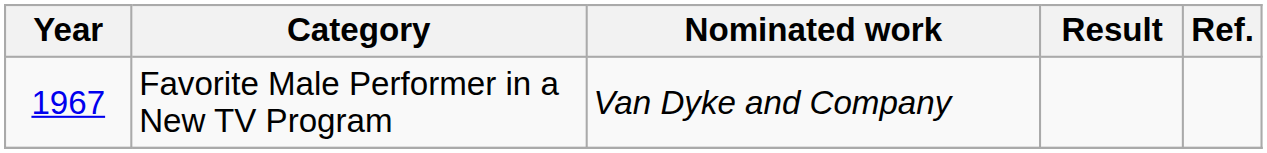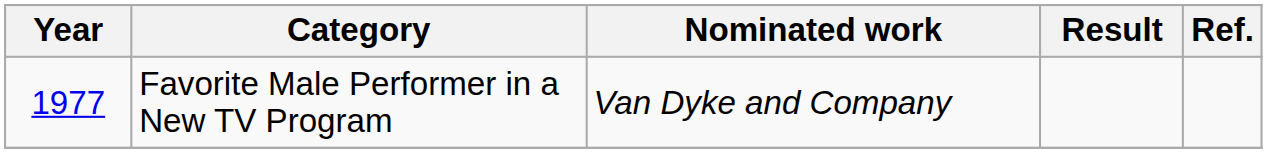Favorite Male Performer in a New TV Program | Year: 1967 -> 1977
